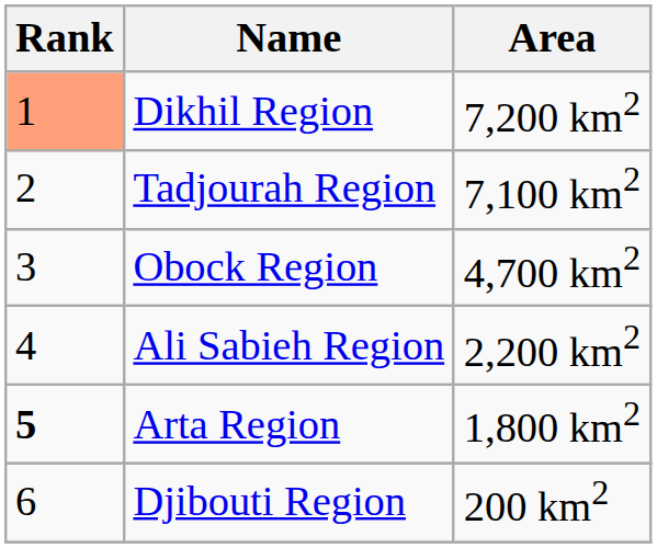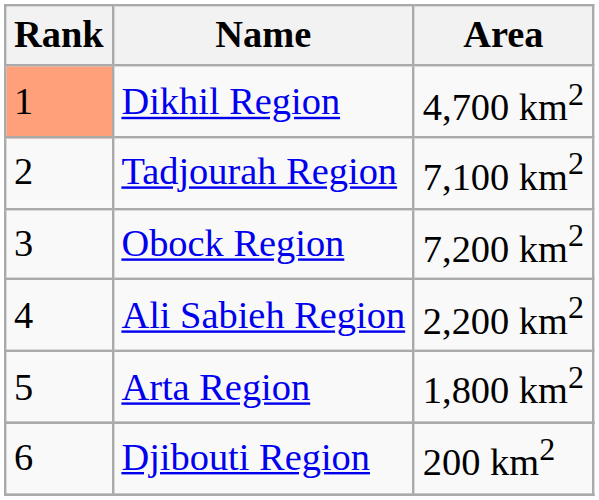Dikhil Region | Area: 7,200 km2 -> 4,700 km2
Obock Region | Area: 4,700 km2 -> 7,200 km2
Arta Region | Rank: bold -> normal
